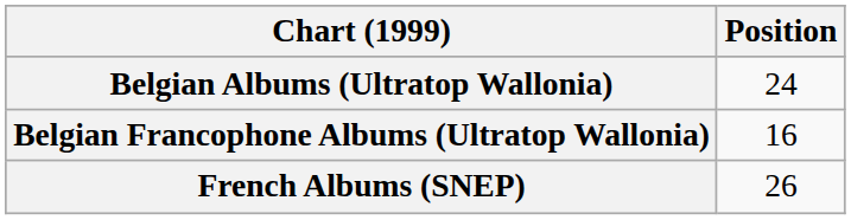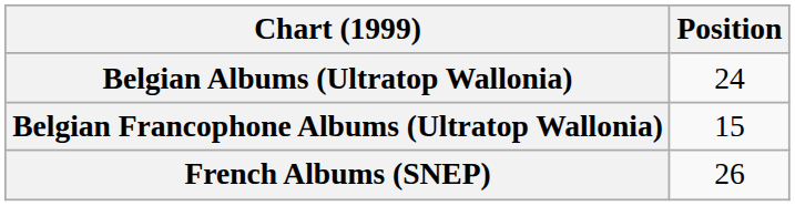Belgian Francophone Albums (Ultratop Wallonia) | Position: 16 -> 15
